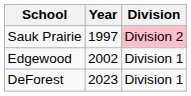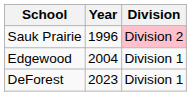Sauk Prairie | Year: 1997 -> 1996
Edgewood | Year: 2002 -> 2004
